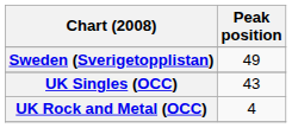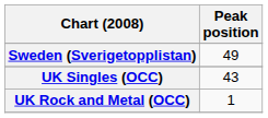UK Rock and Metal (OCC) | Peak position: 4 -> 1
